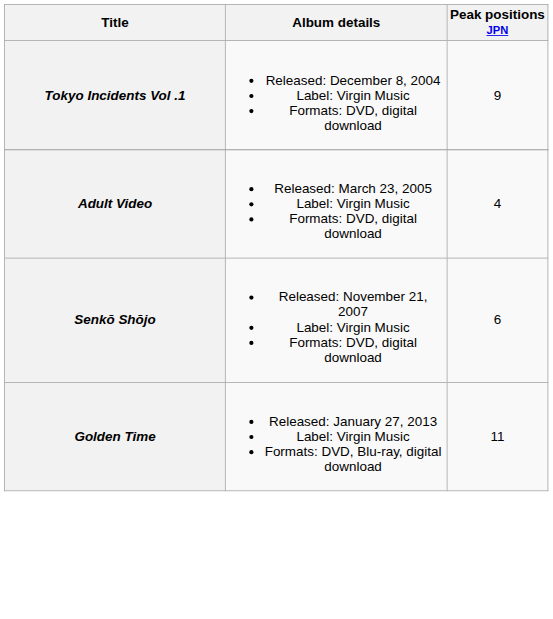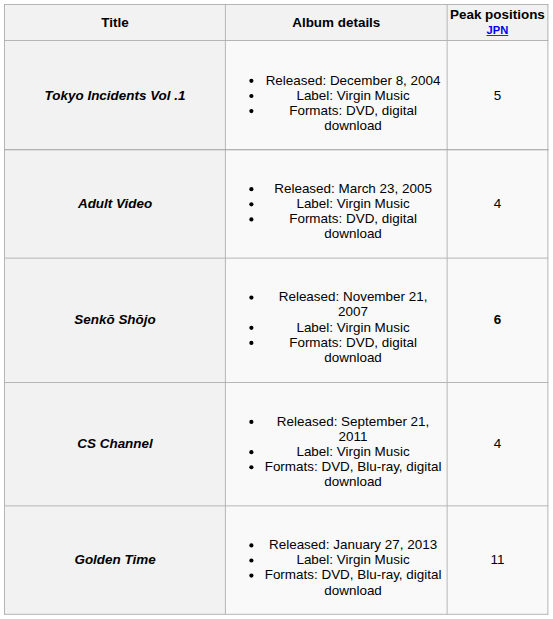Tokyo Incidents Vol .1 | Peak positions JPN: 9 -> 5
Senkō Shōjo | Peak positions JPN: normal -> bold
+ row: CS Channel | Released: September 21, 2011 Label: Virgin Music Formats: DVD, Blu-ray, digital download | 4
